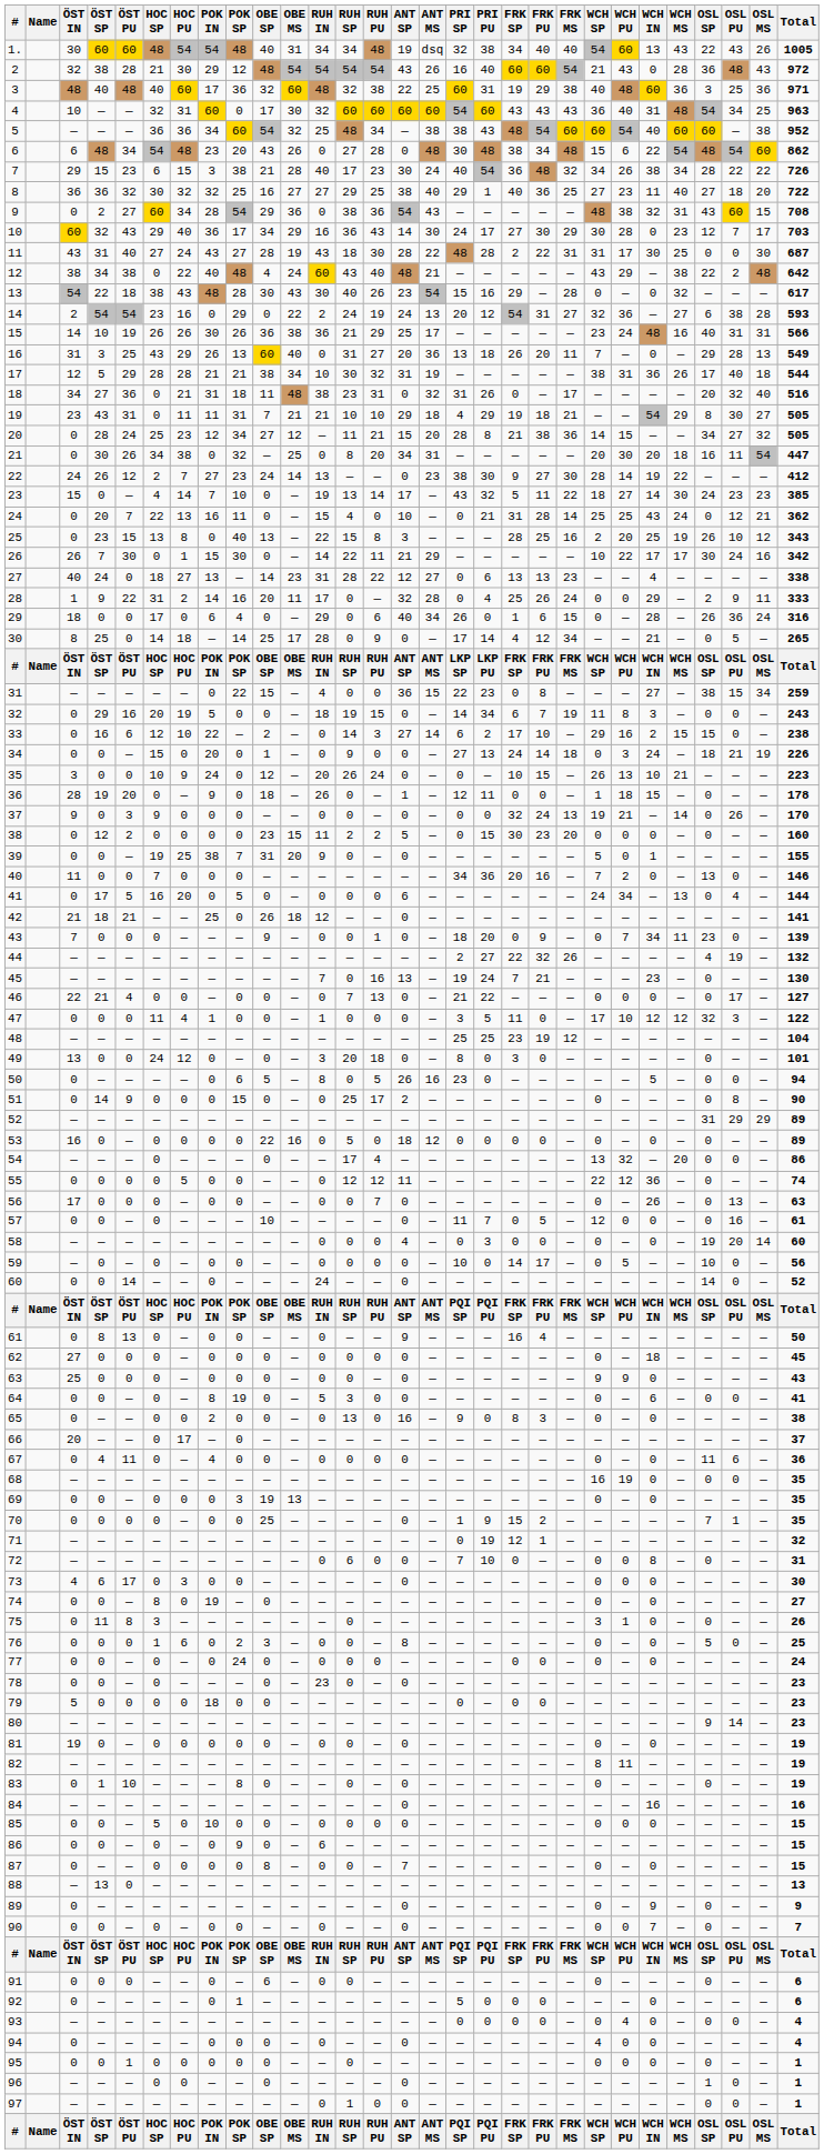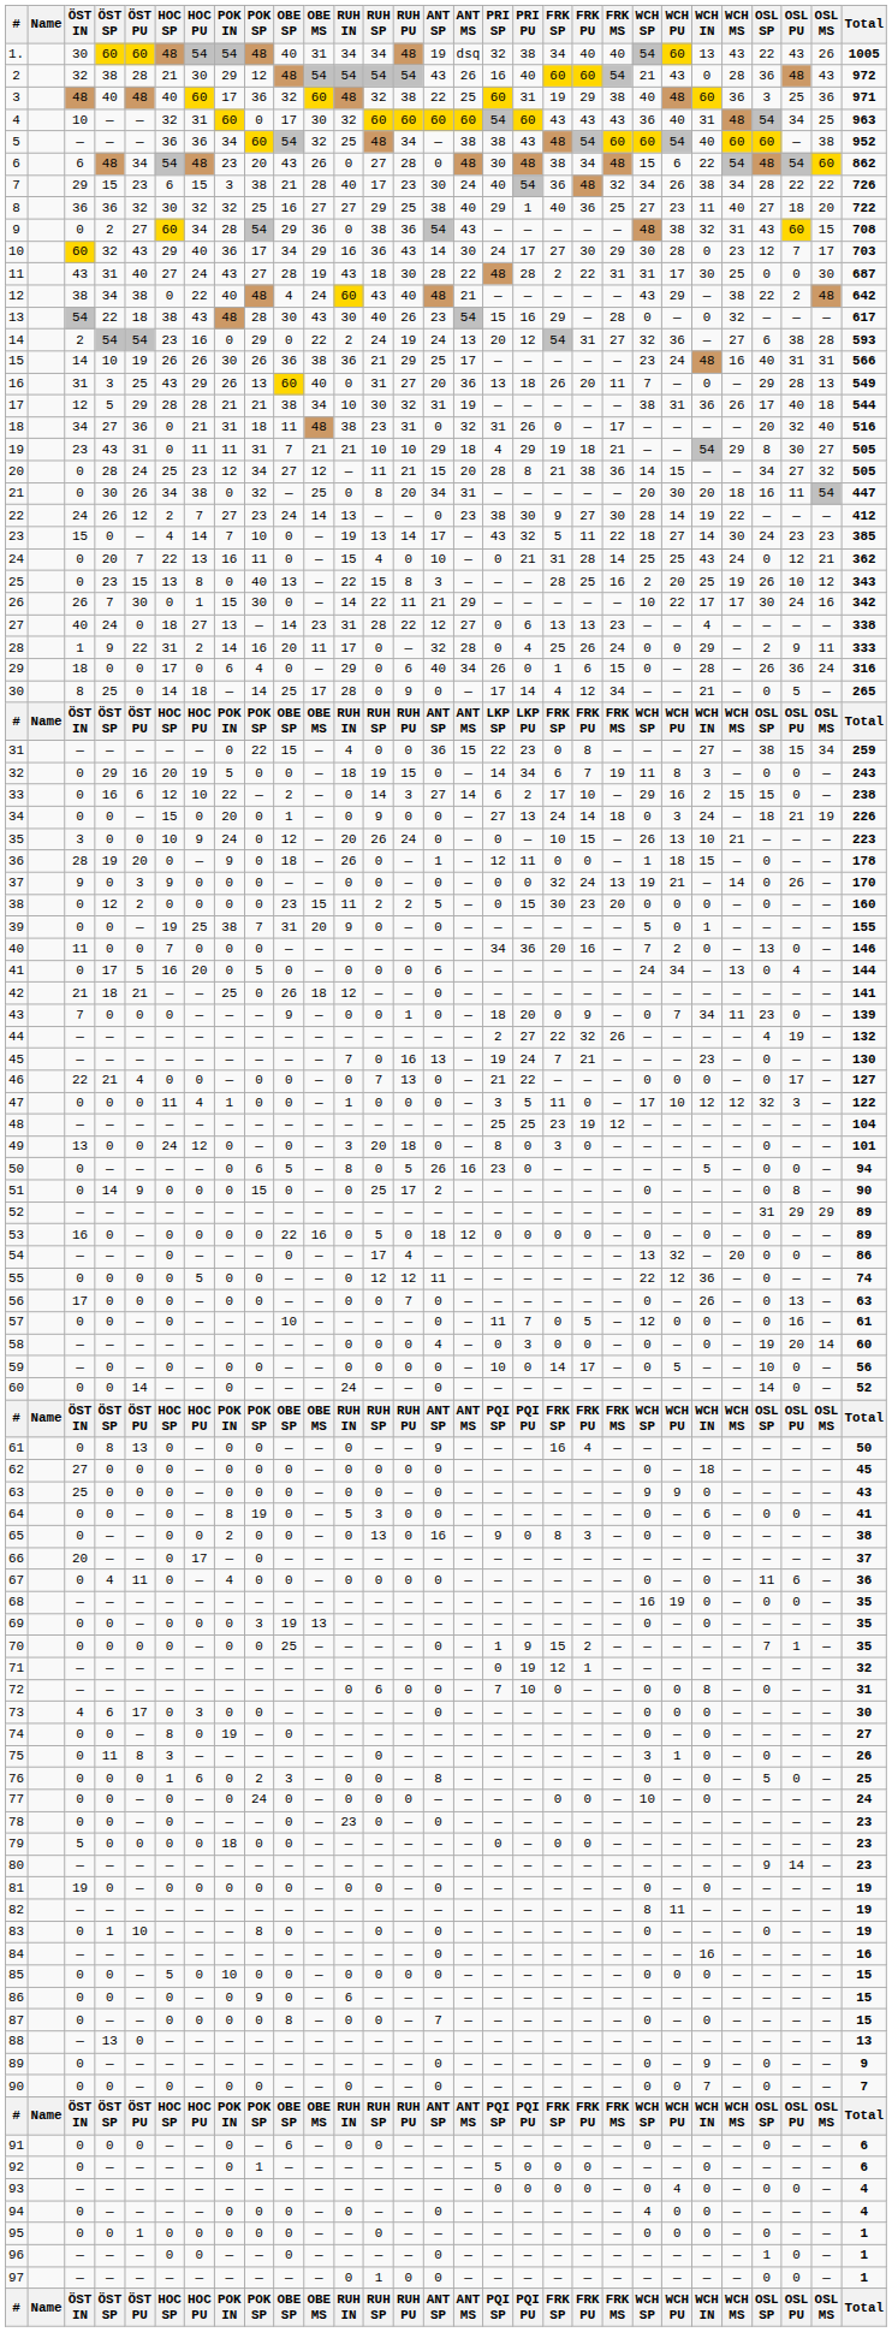77 | WCH SP: 0 -> 10
